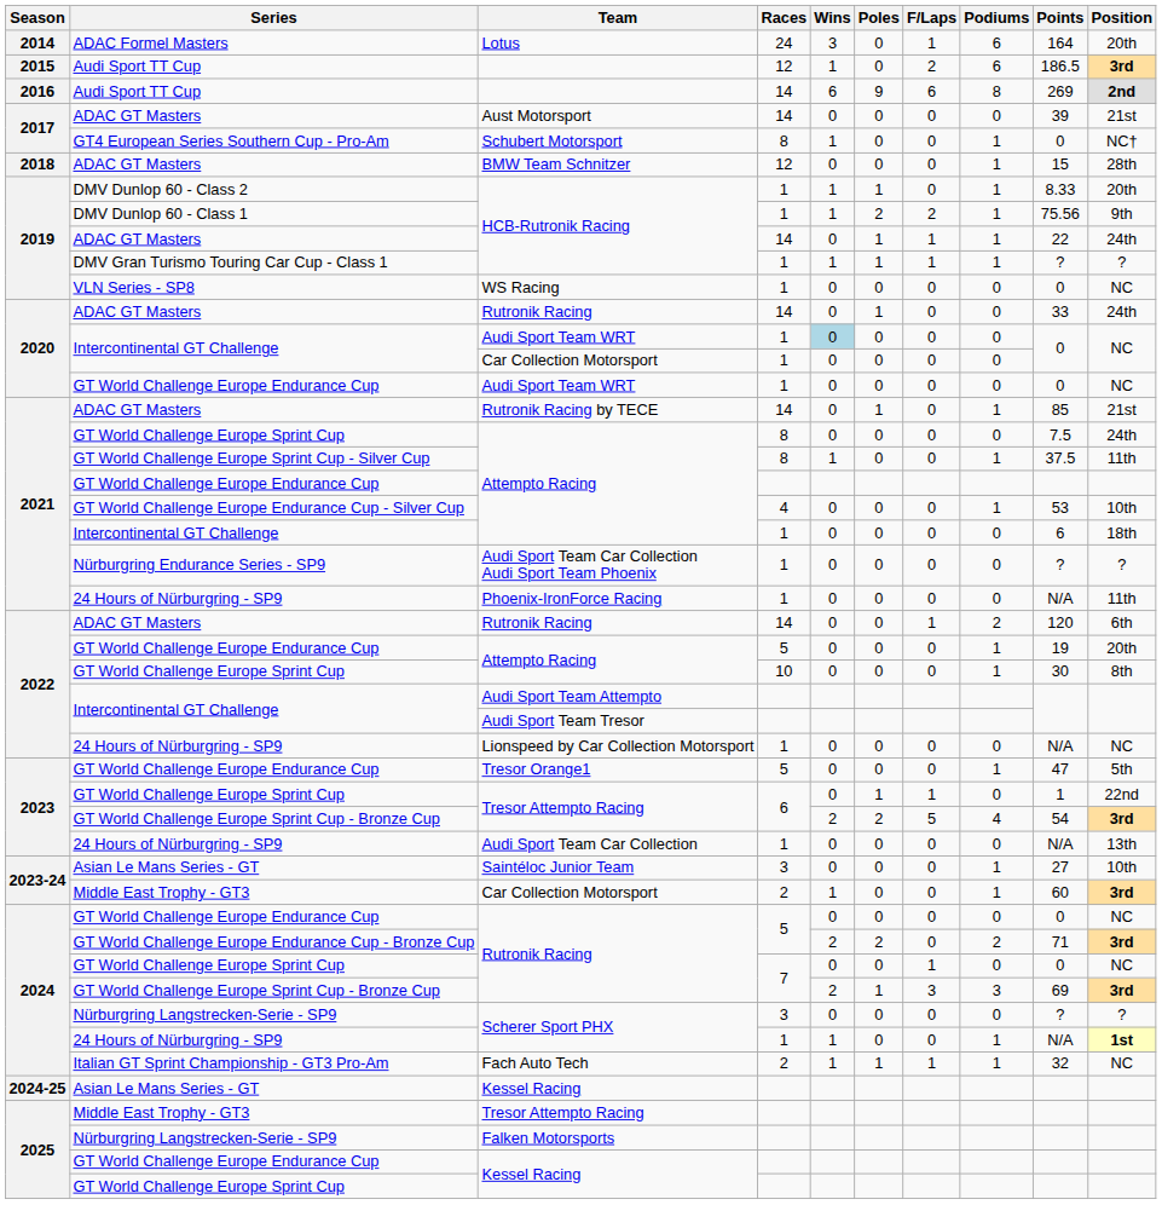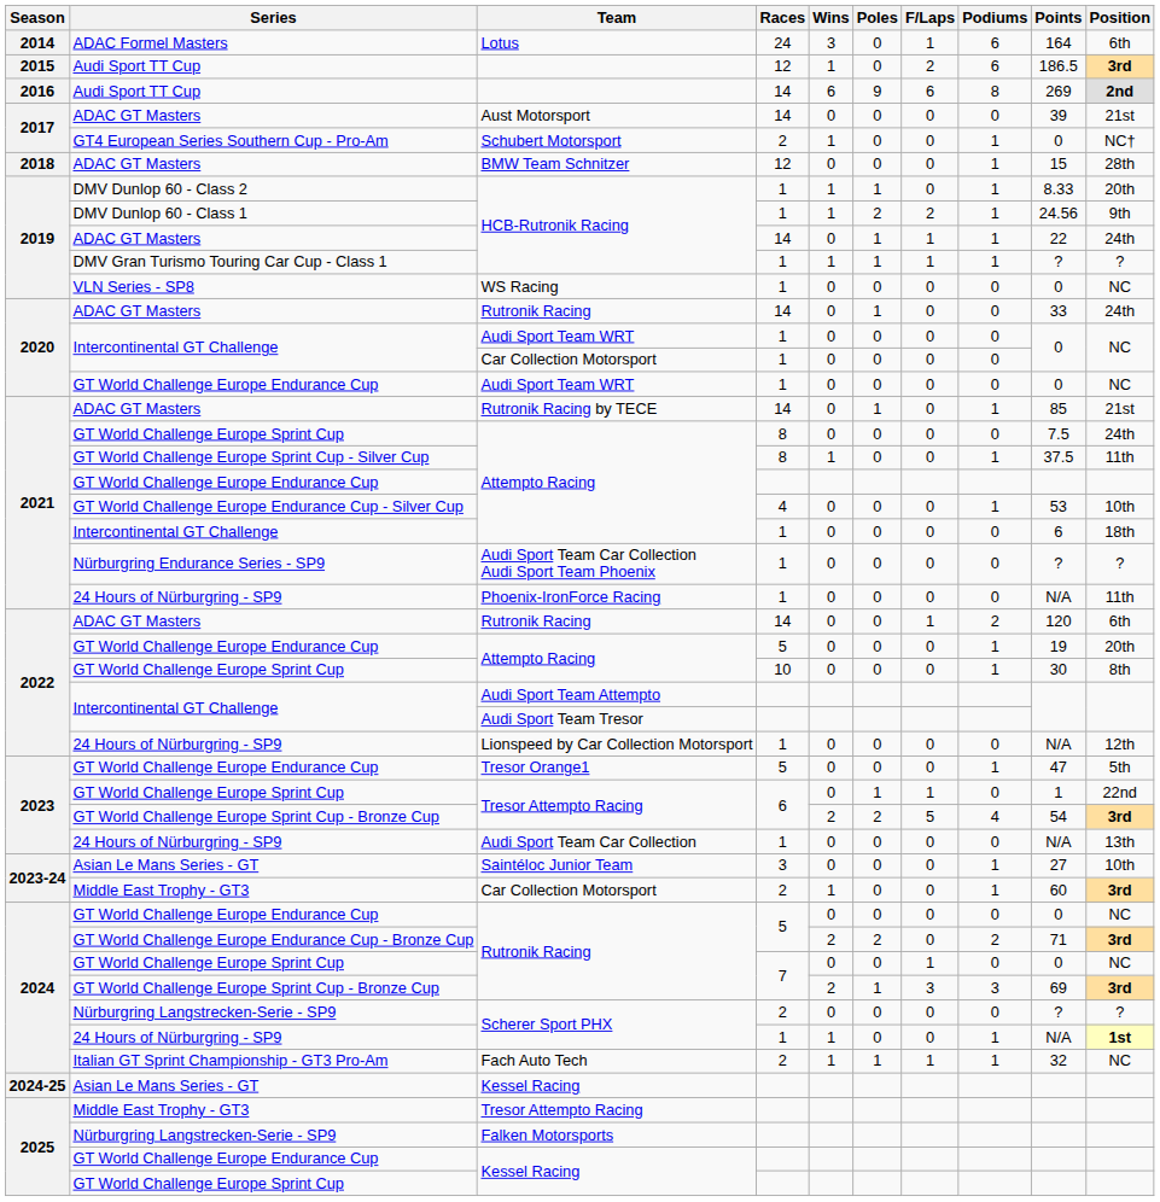Lotus | Position: 20th -> 6th
Schubert Motorsport | Races: 8 -> 2
DMV Dunlop 60 - Class 1 / HCB-Rutronik Racing | Points: 75.56 -> 24.56
Intercontinental GT Challenge / Audi Sport Team WRT | Wins: lightblue background -> no background
Lionspeed by Car Collection Motorsport | Position: NC -> 12th
Nürburgring Langstrecken-Serie - SP9 / Scherer Sport PHX | Races: 3 -> 2
